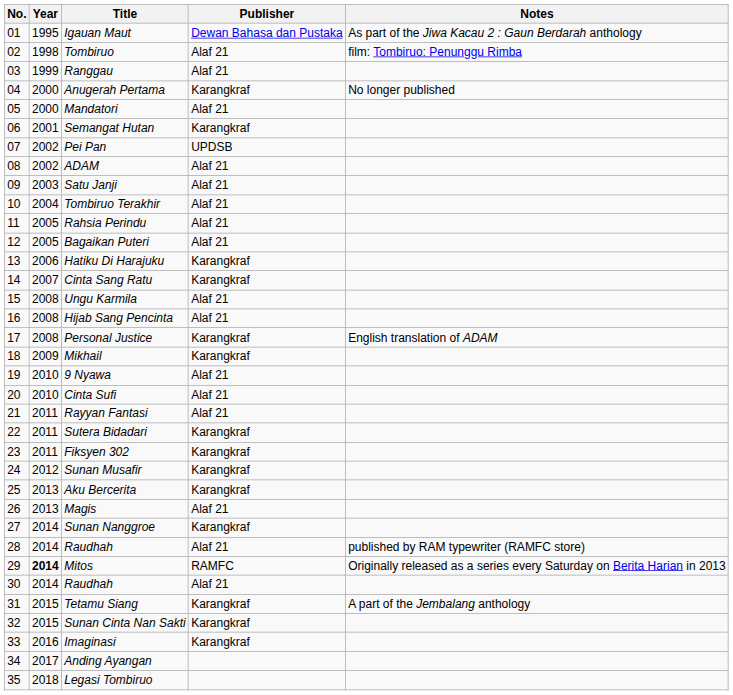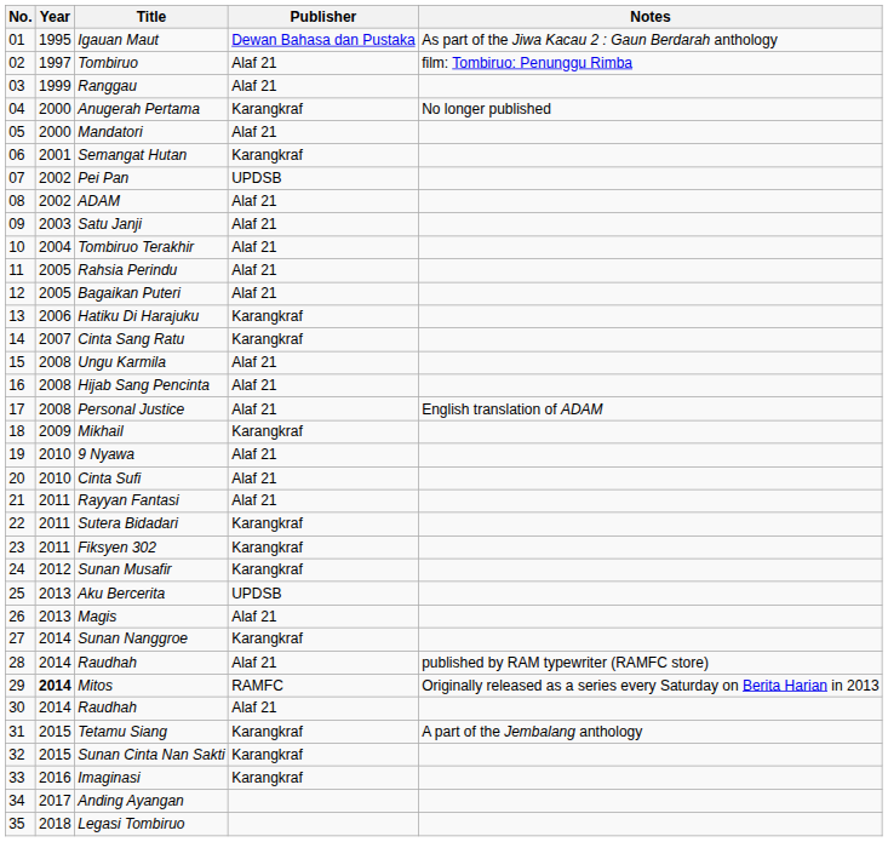Tombiruo | Year: 1998 -> 1997
Personal Justice | Publisher: Karangkraf -> Alaf 21
Aku Bercerita | Publisher: Karangkraf -> UPDSB
